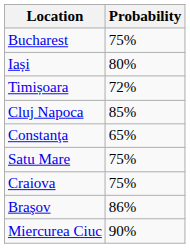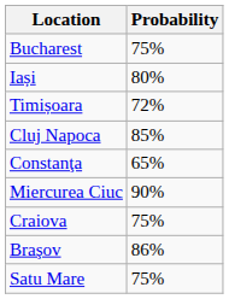rows swapped: Miercurea Ciuc <-> Satu Mare
